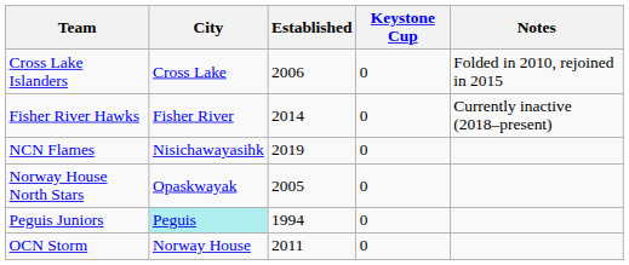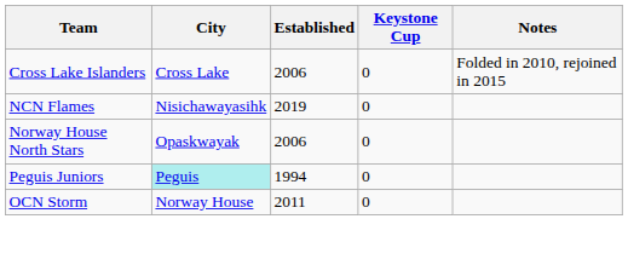- row: Fisher River Hawks | Fisher River | 2014 | 0 | Currently inactive (2018–present)
Norway House North Stars | Established: 2005 -> 2006
